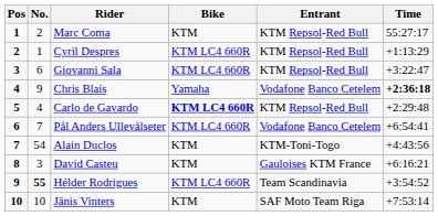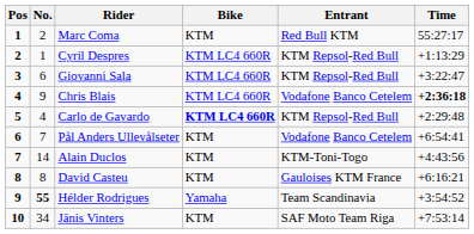Marc Coma | Entrant: KTM Repsol-Red Bull -> Red Bull KTM
Chris Blais | Bike: Yamaha -> KTM LC4 660R
Pål Anders Ullevålseter | Bike: KTM LC4 660R -> KTM
Alain Duclos | No.: 54 -> 14
David Casteu | No.: 3 -> 8
Hélder Rodrigues | Bike: KTM LC4 660R -> Yamaha
Jānis Vinters | No.: 10 -> 34
